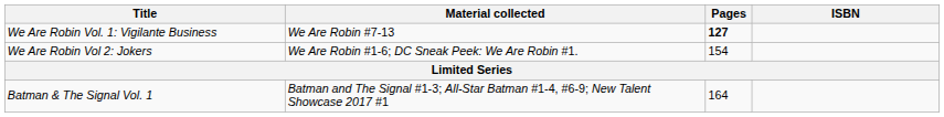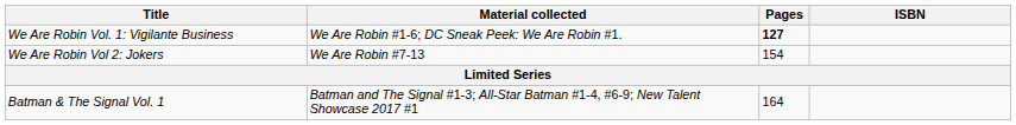We Are Robin Vol. 1: Vigilante Business | Material collected: We Are Robin #7-13 -> We Are Robin #1-6; DC Sneak Peek: We Are Robin #1.
We Are Robin Vol 2: Jokers | Material collected: We Are Robin #1-6; DC Sneak Peek: We Are Robin #1. -> We Are Robin #7-13
